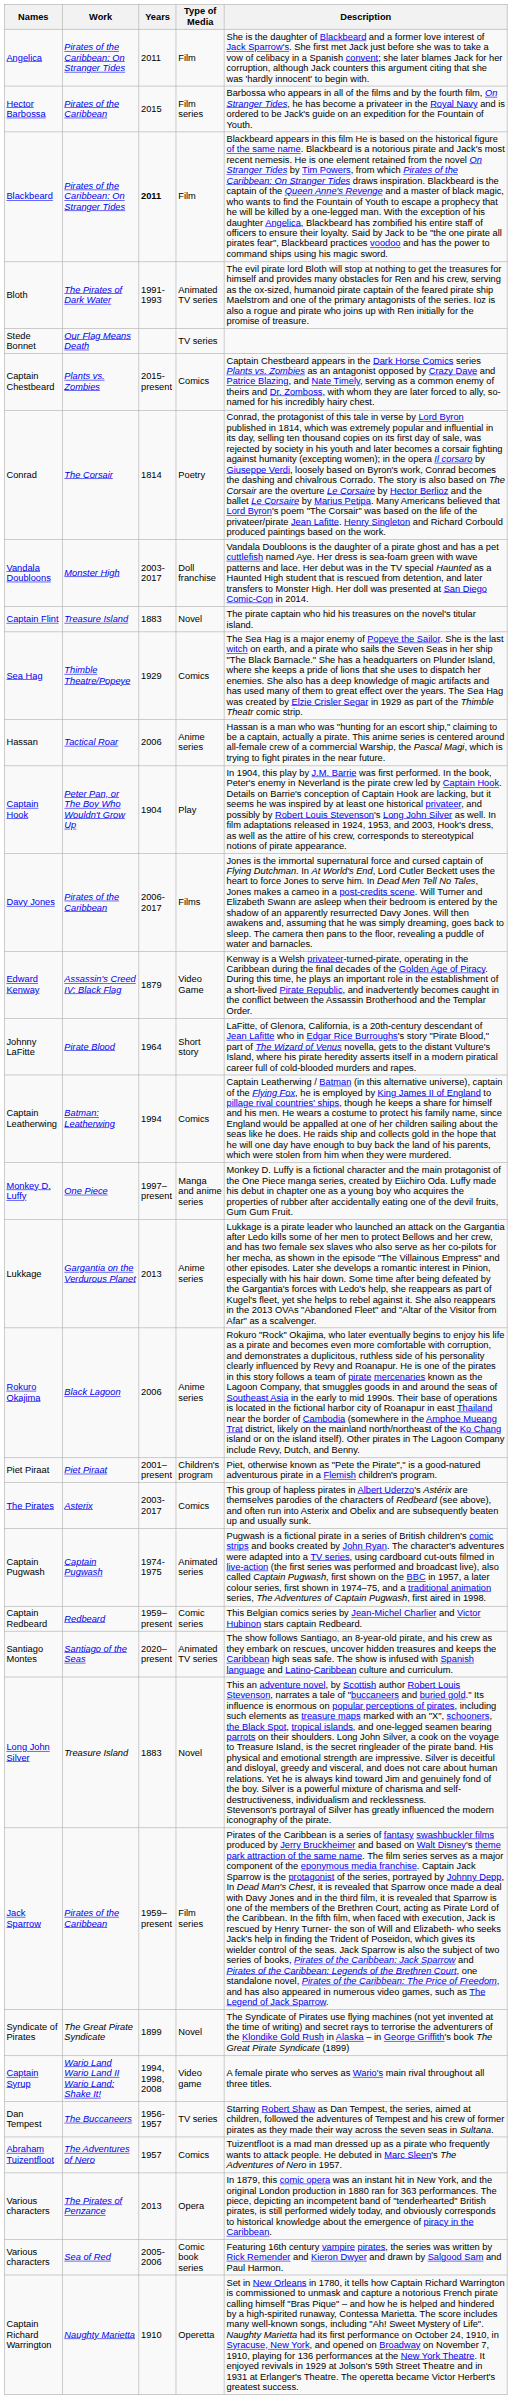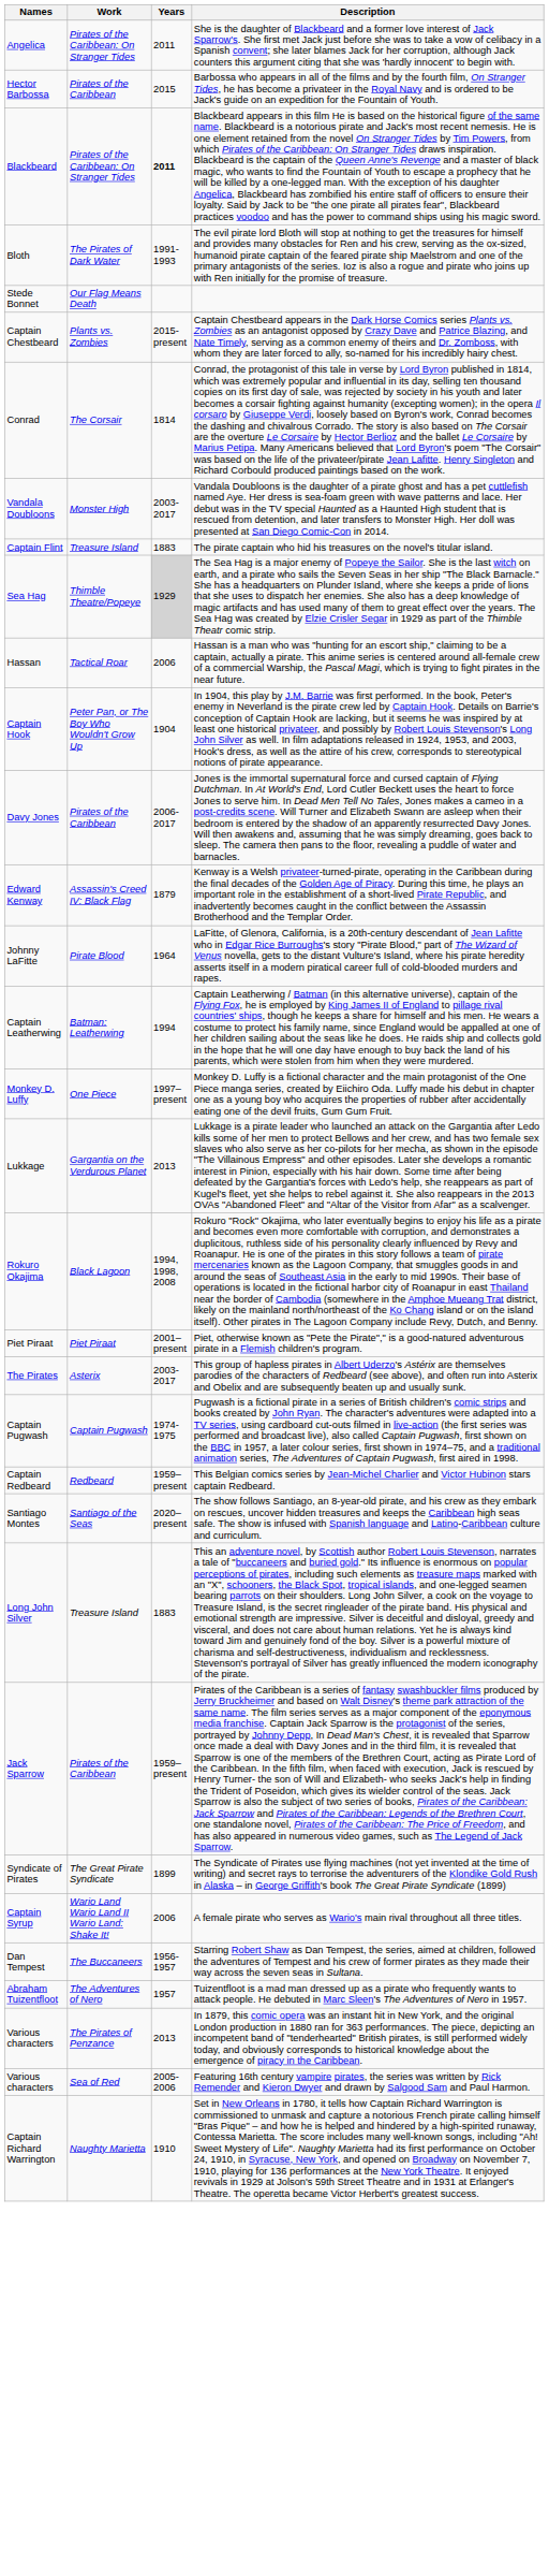- column: Type of Media | Film | Film series | Film | Animated TV series | TV series | Comics | Poetry | Doll franchise | Novel | Comics | Anime series | Play | Films | Video Game | Short story | Comics | Manga and anime series | Anime series | Anime series | Children's program | Comics | Animated series | Comic series | Animated TV series | Novel | Film series | Novel | Video game | TV series | Comics | Opera | Comic book series | Operetta
Sea Hag | Years: no background -> lightgrey background
Rokuro Okajima | Years: 2006 -> 1994, 1998, 2008
Captain Syrup | Years: 1994, 1998, 2008 -> 2006
